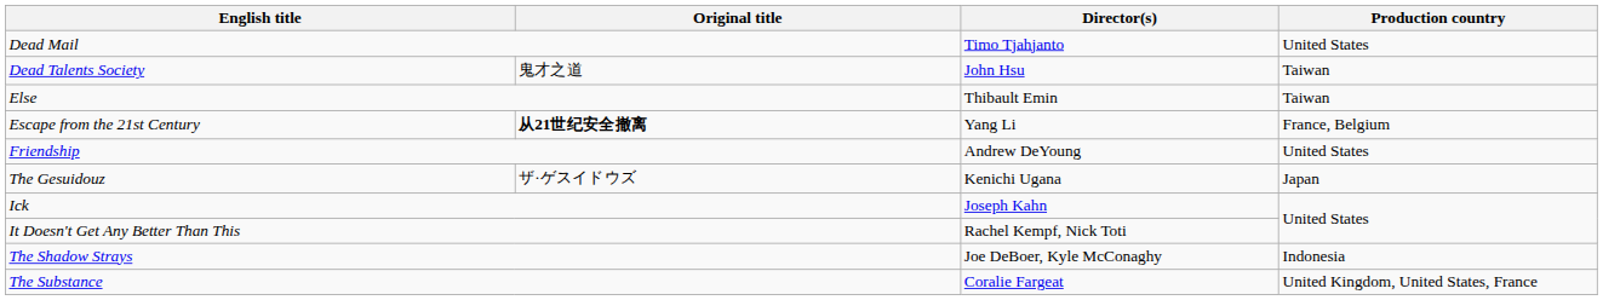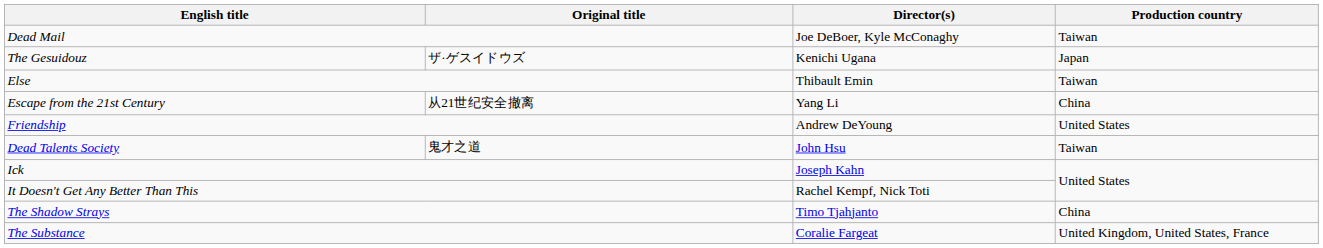Dead Mail | Director(s): Timo Tjahjanto -> Joe DeBoer, Kyle McConaghy
Dead Mail | Production country: United States -> Taiwan
rows swapped: Dead Talents Society <-> The Gesuidouz
Escape from the 21st Century | Original title: bold -> normal
Escape from the 21st Century | Production country: France, Belgium -> China
The Shadow Strays | Director(s): Joe DeBoer, Kyle McConaghy -> Timo Tjahjanto
The Shadow Strays | Production country: Indonesia -> China
